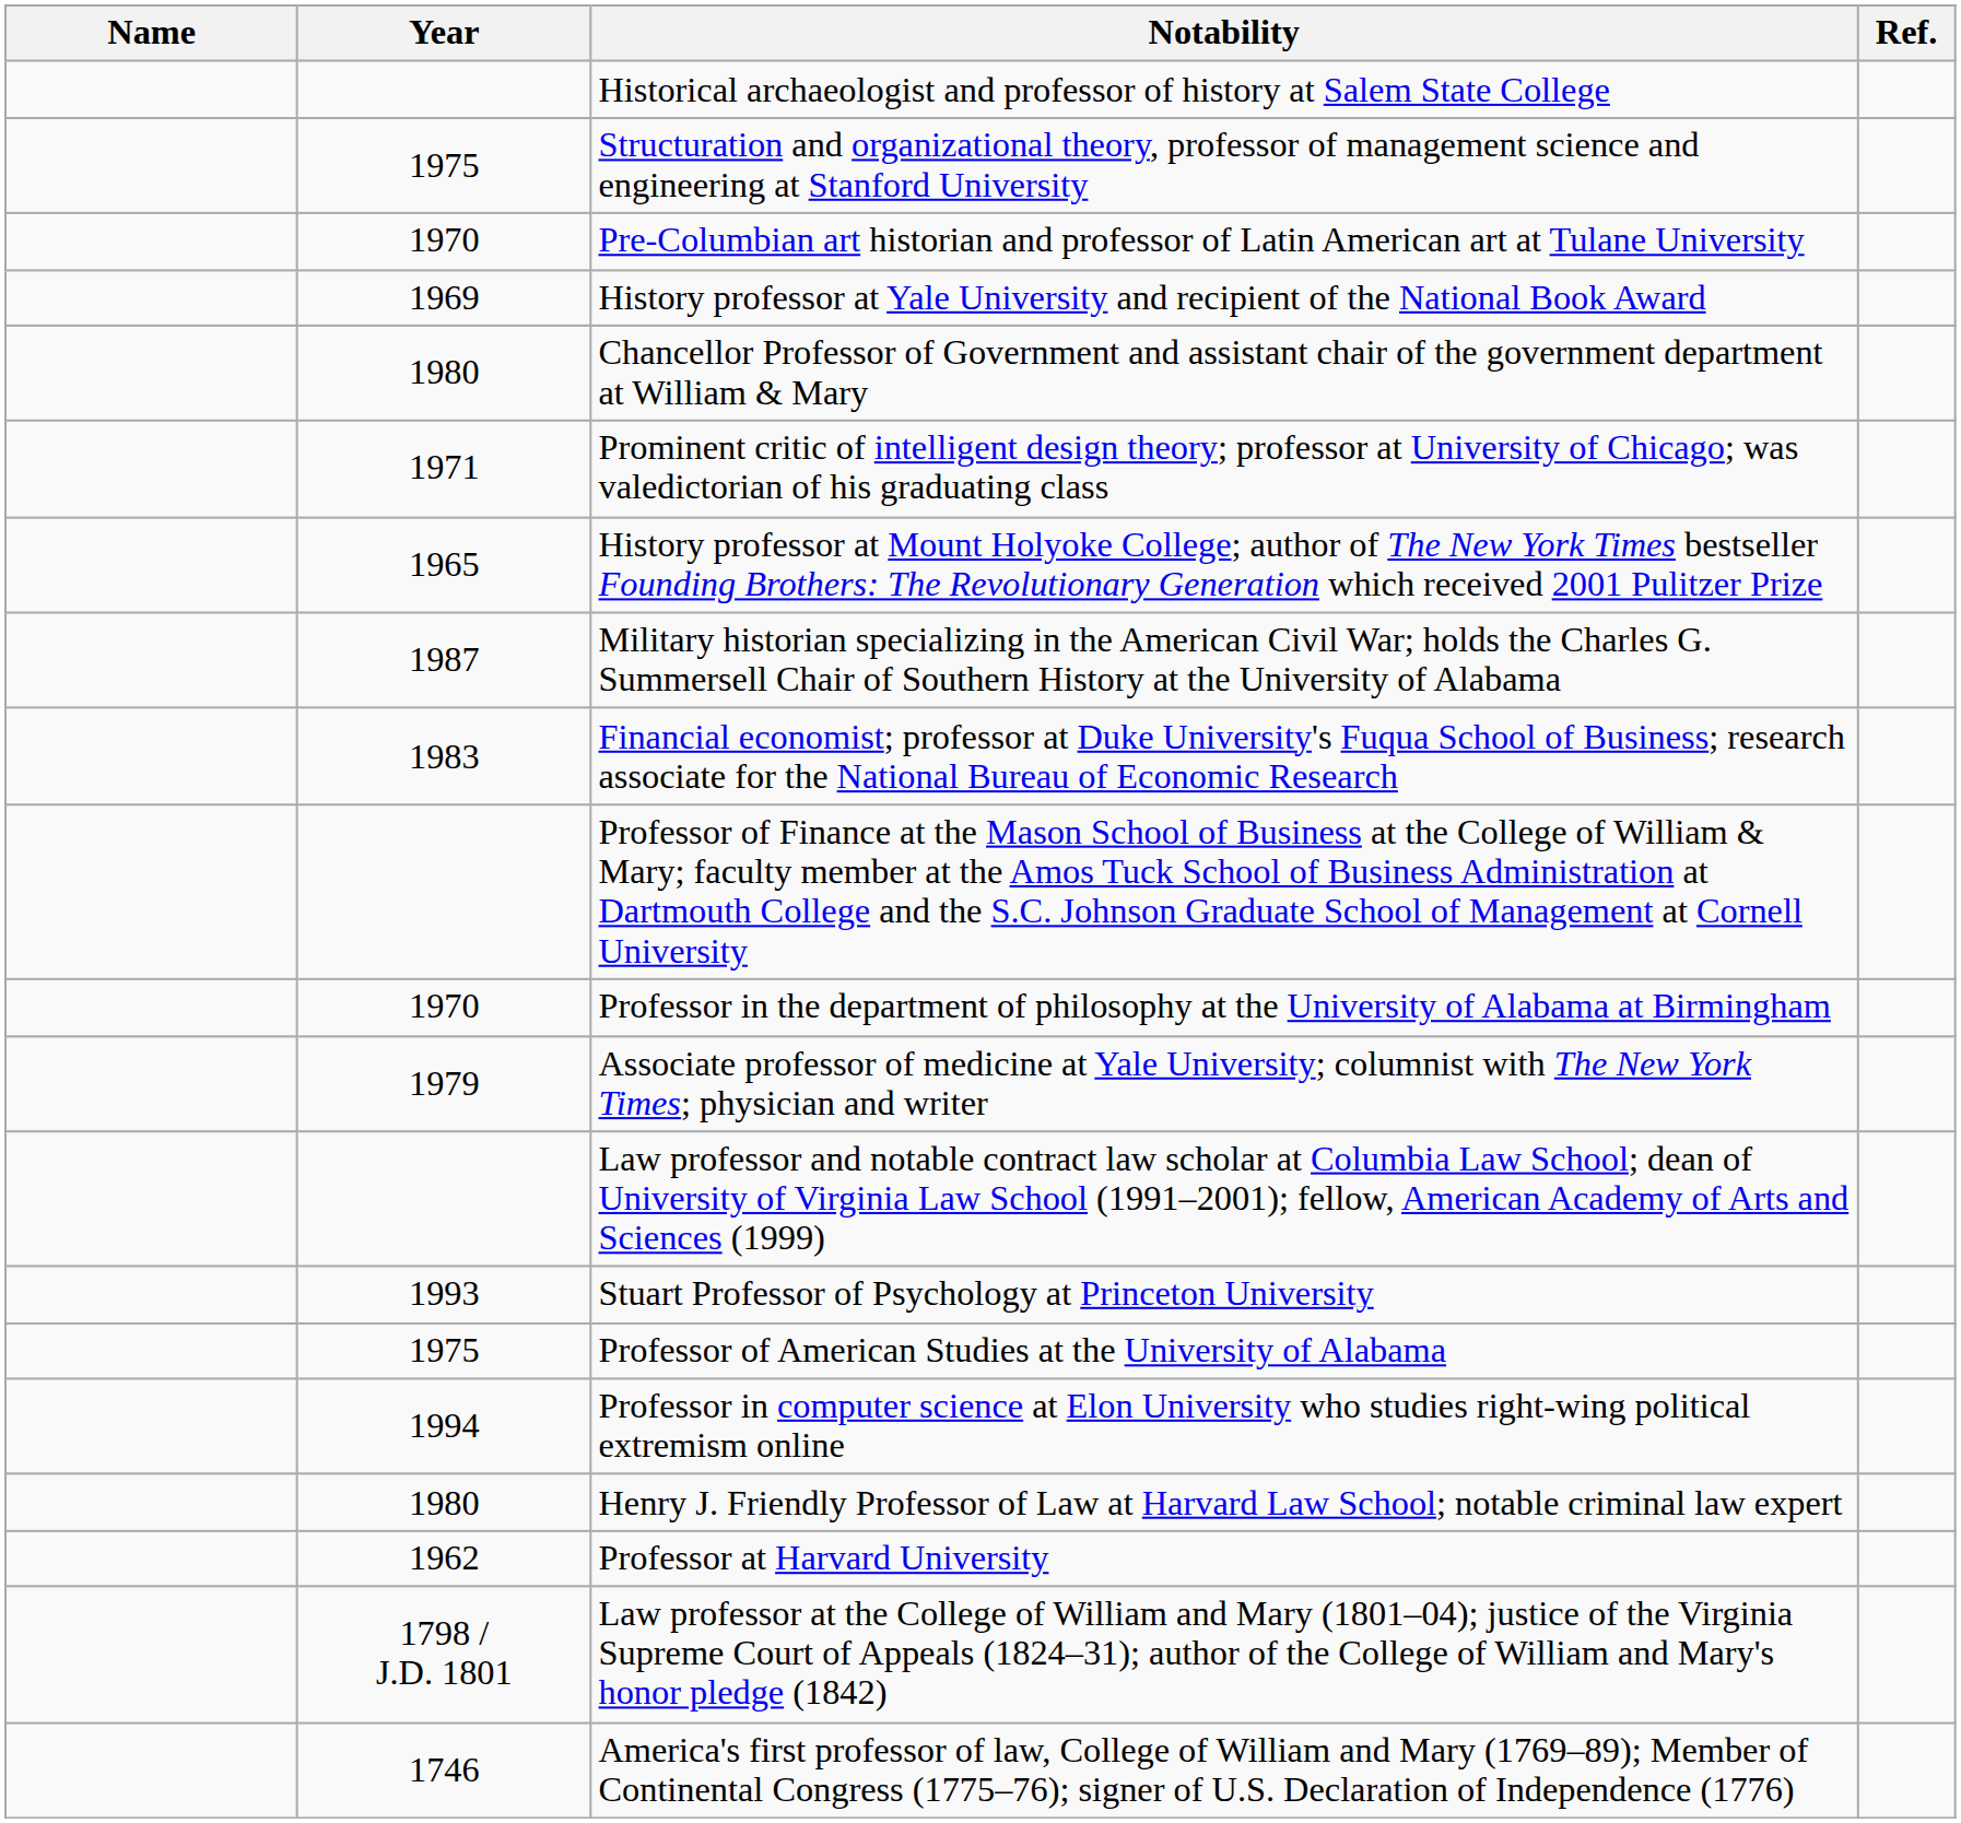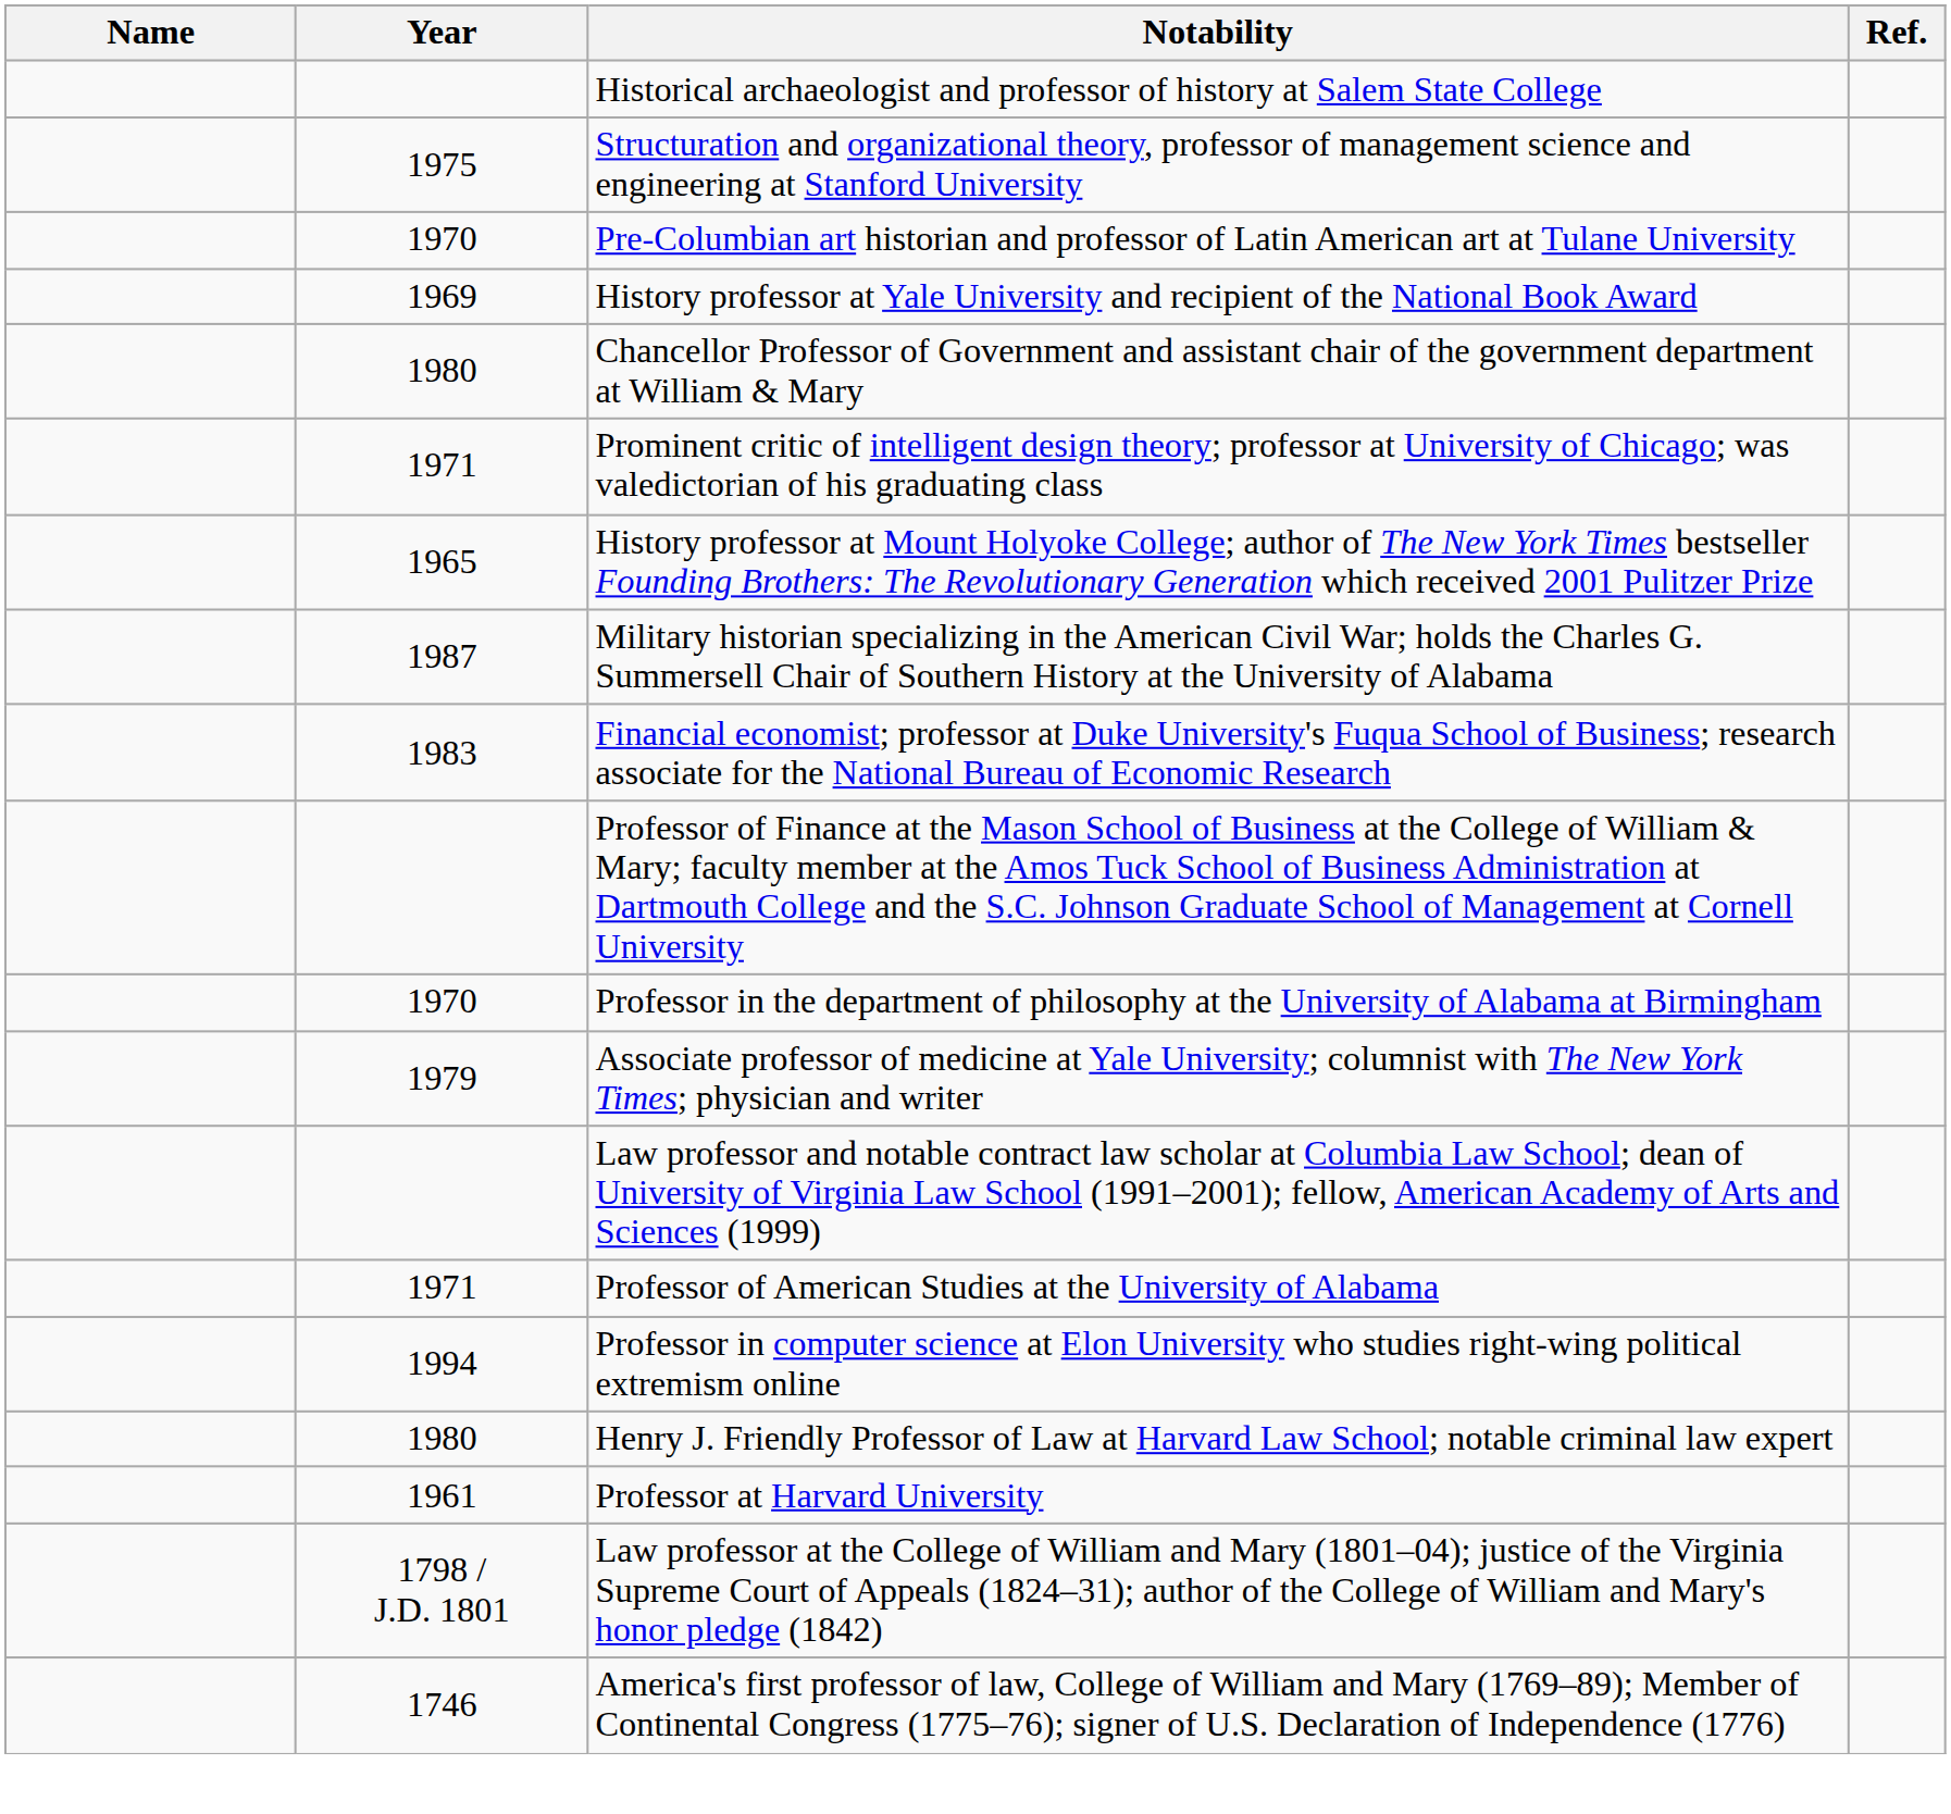- row: 1993 | Stuart Professor of Psychology at Princeton University
Professor of American Studies at the University of Alabama | Year: 1975 -> 1971
Professor at Harvard University | Year: 1962 -> 1961
